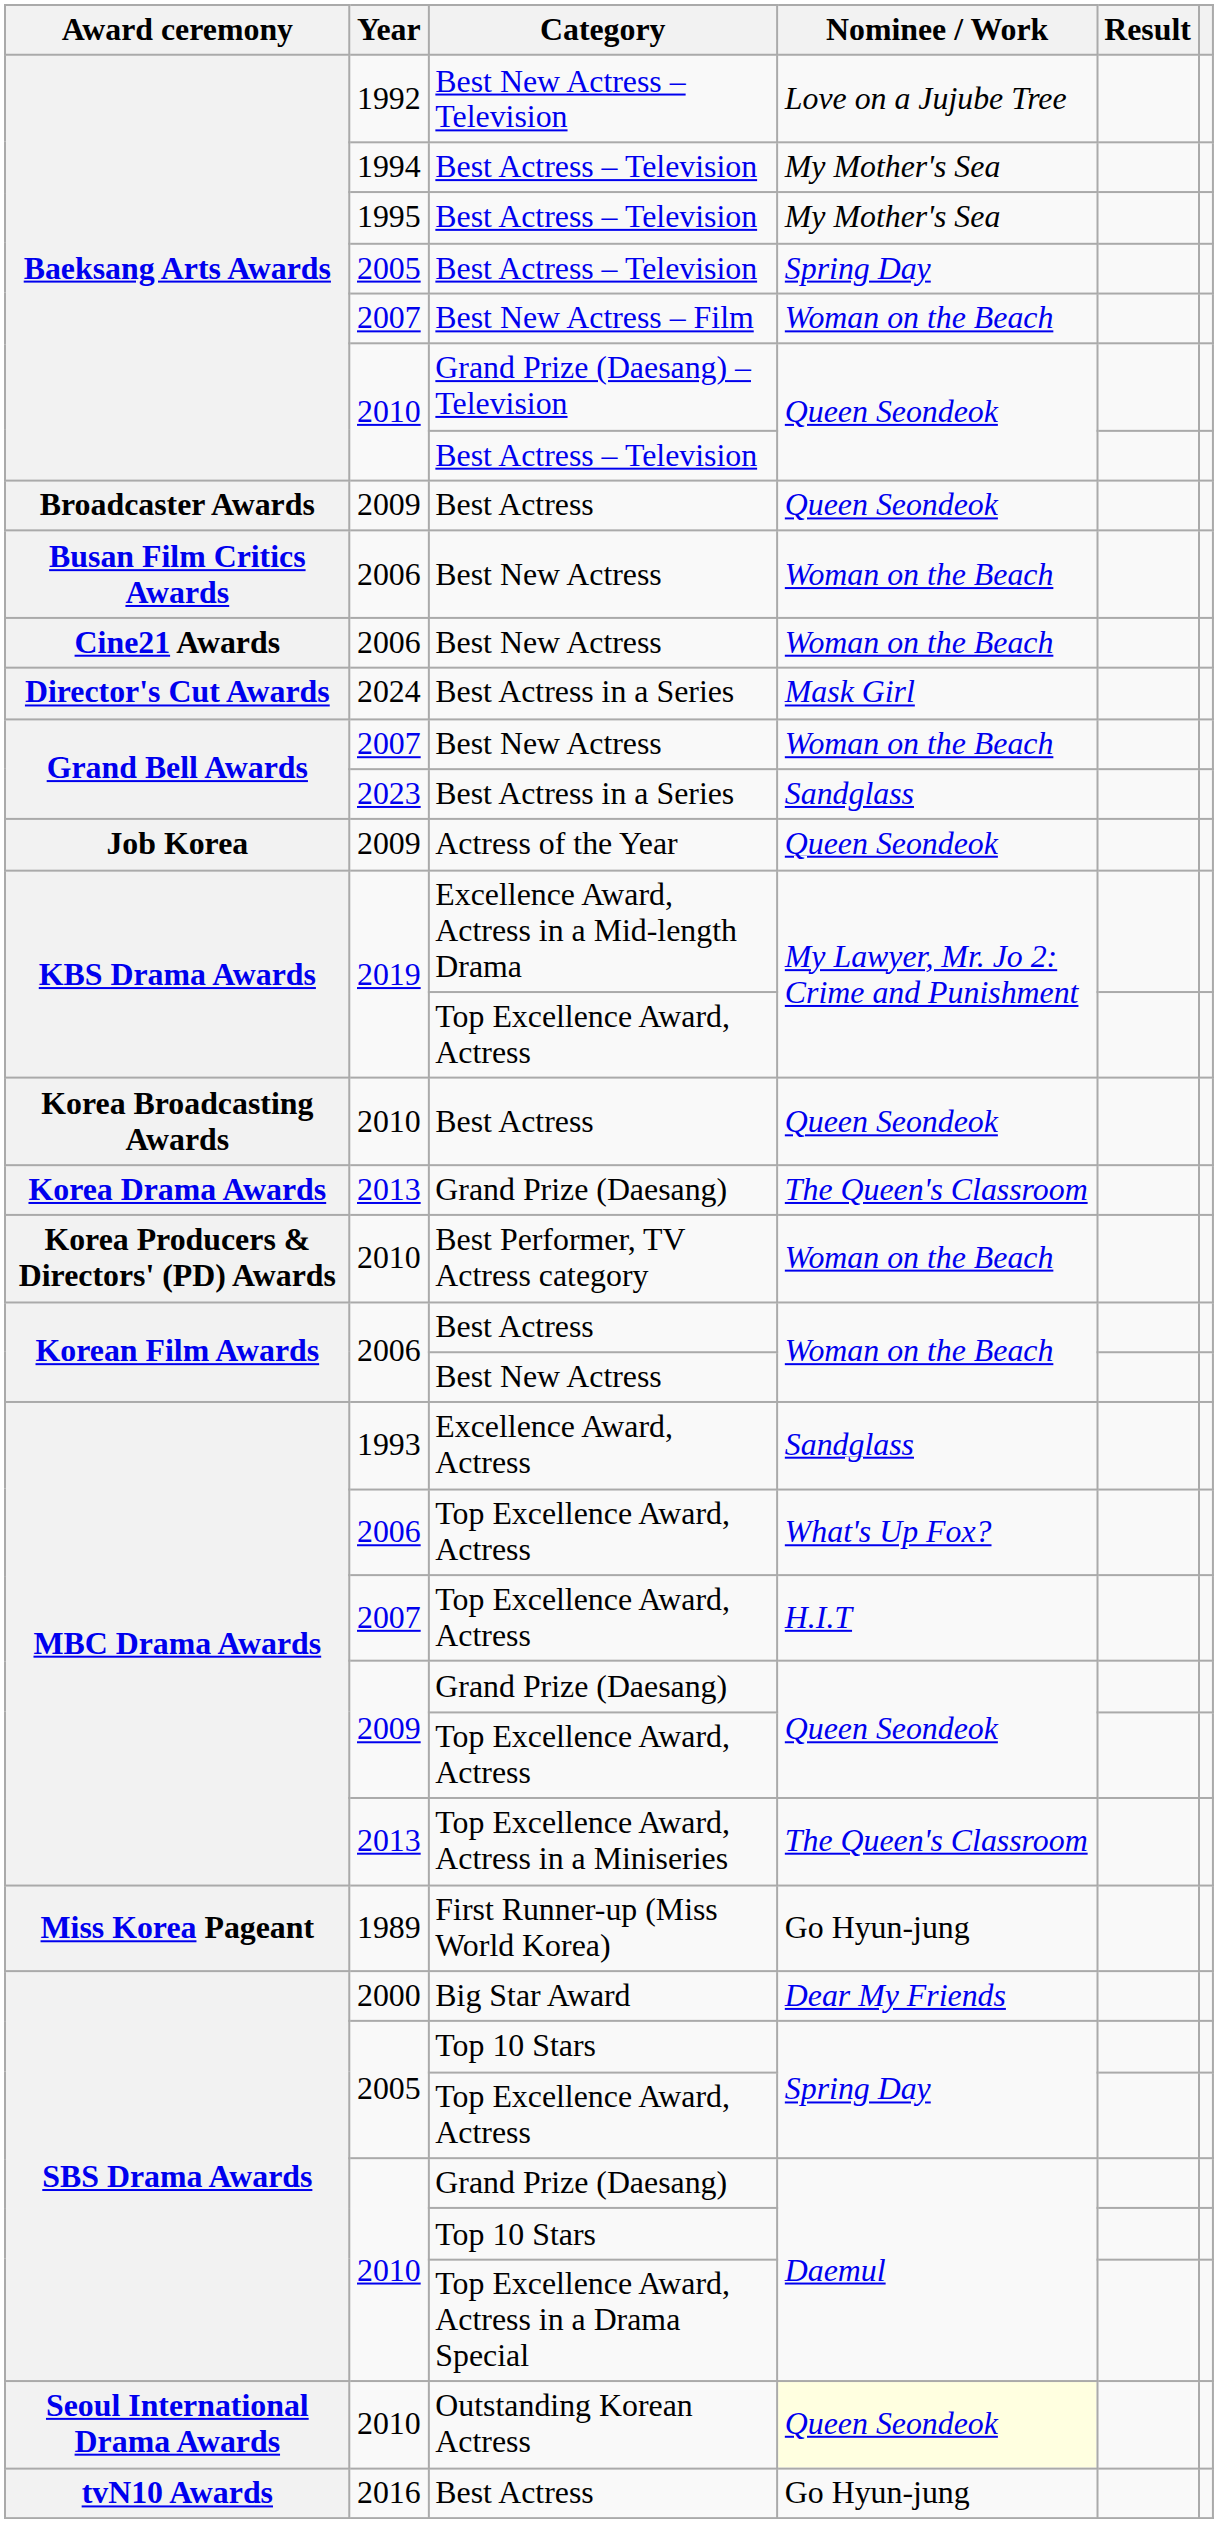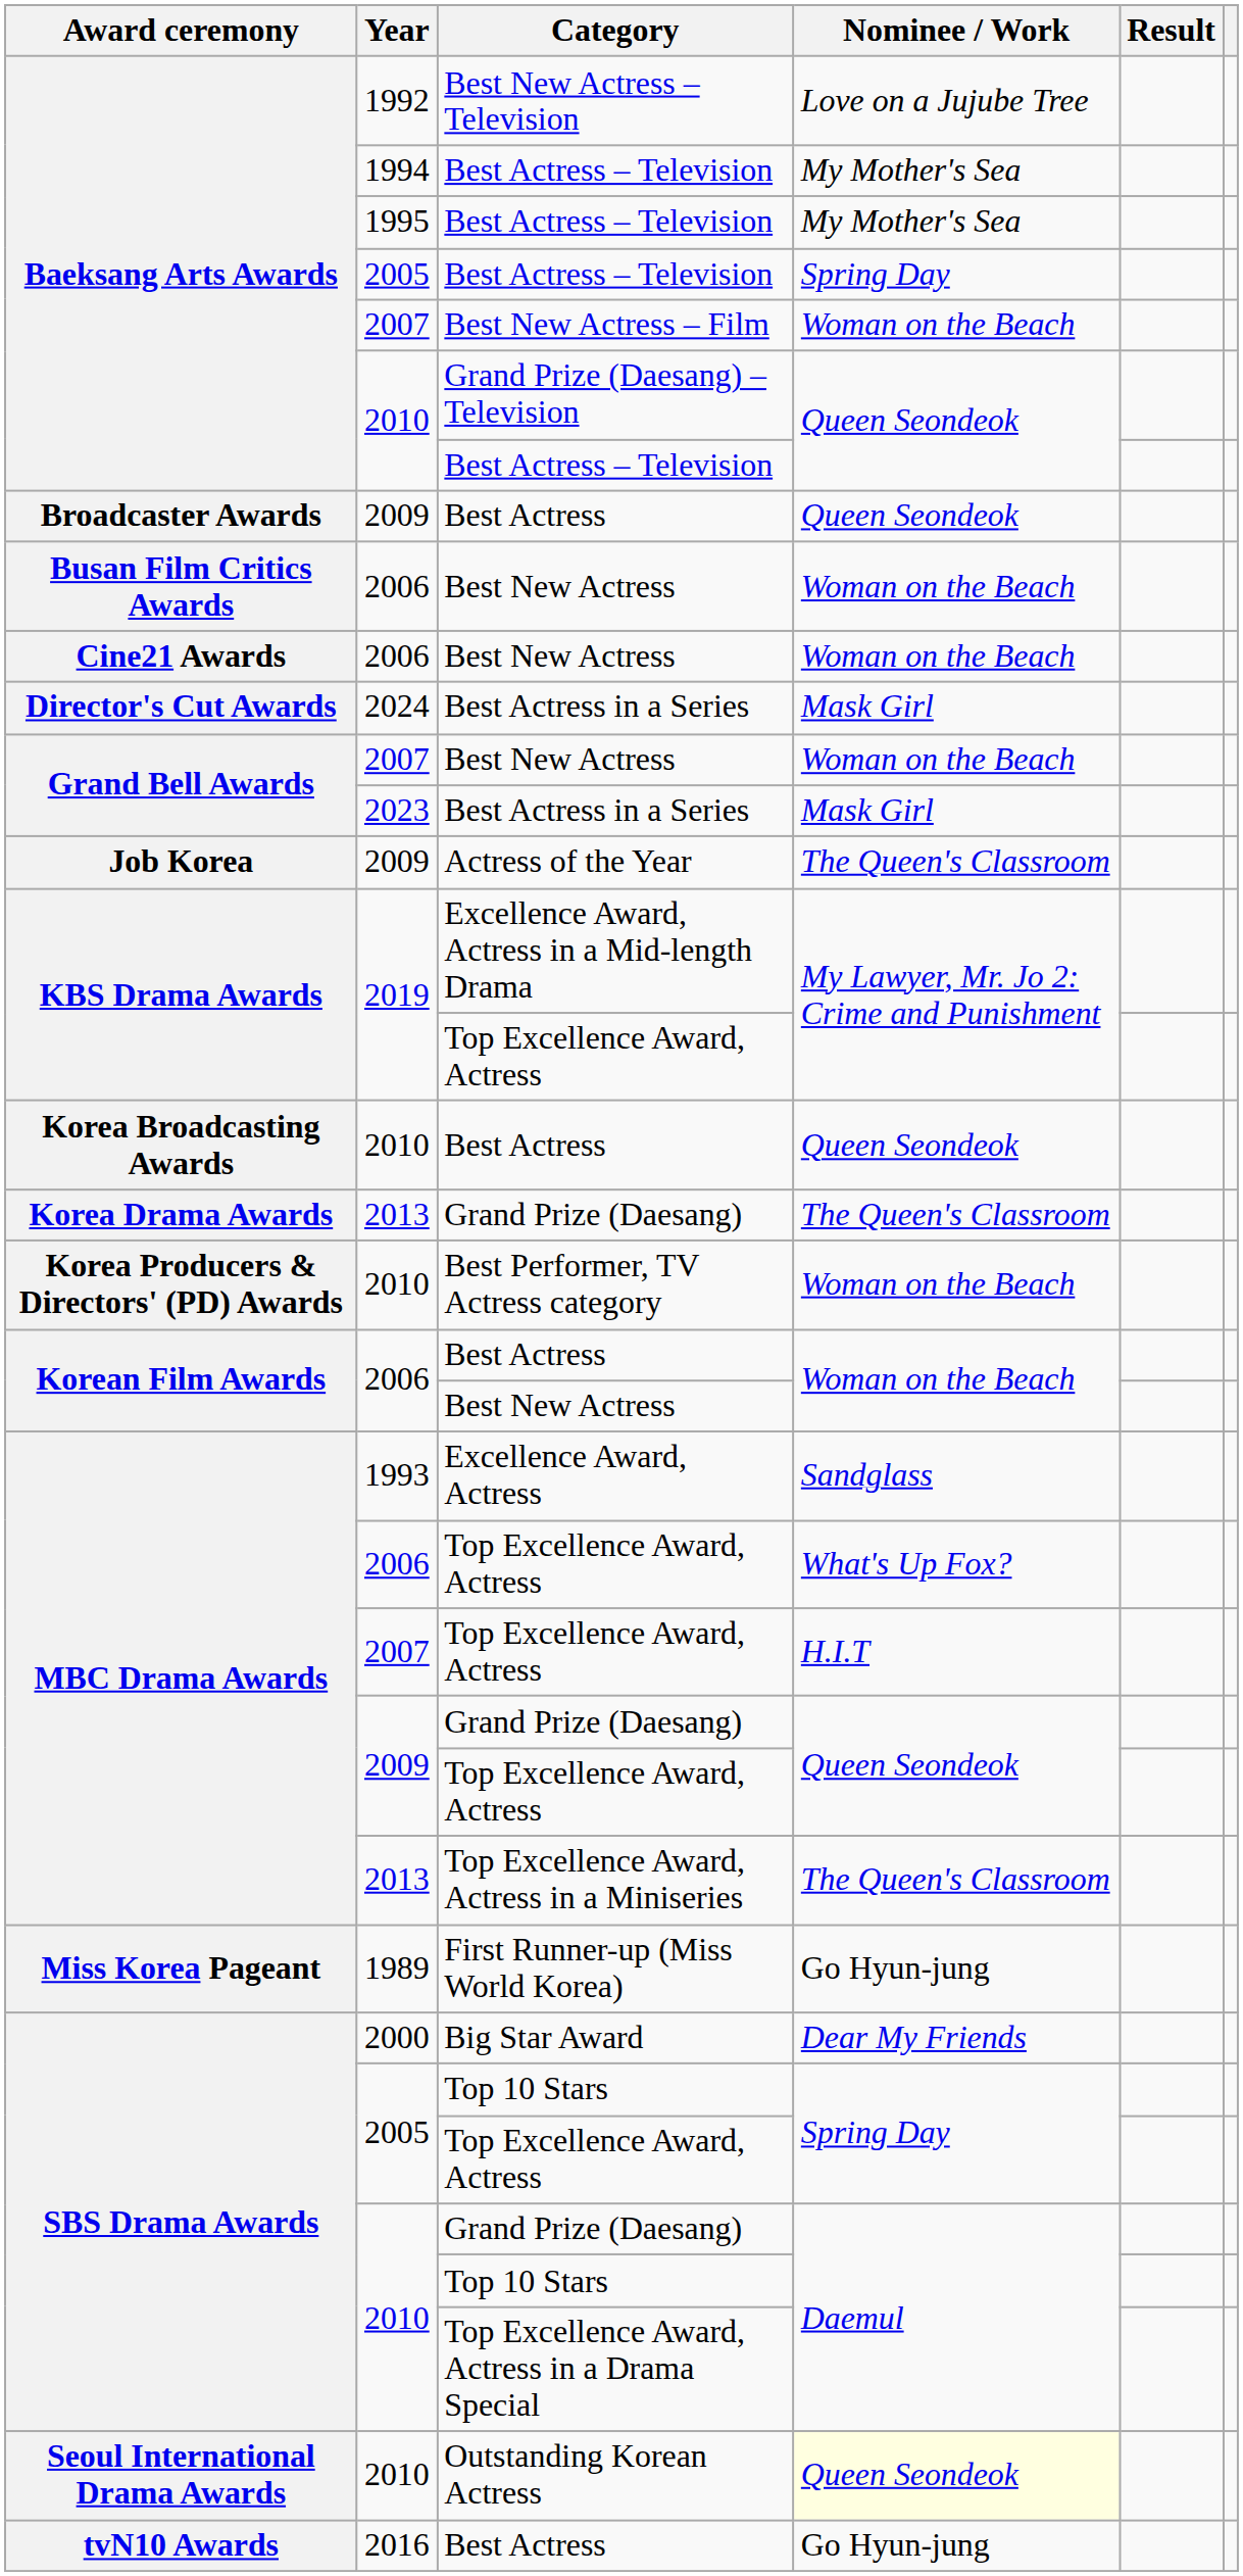2023 / Best Actress in a Series | Nominee / Work: Sandglass -> Mask Girl
Actress of the Year | Nominee / Work: Queen Seondeok -> The Queen's Classroom
